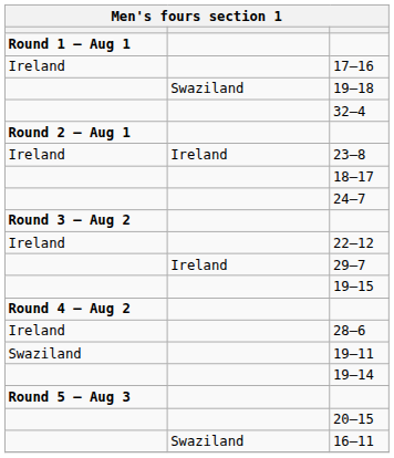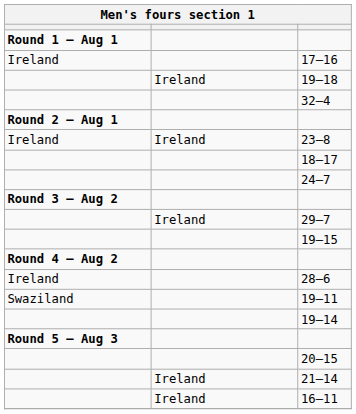19–18 | column 2: Swaziland -> Ireland
- row: Ireland | 22–12
+ row: Ireland | 21–14
16–11 | column 2: Swaziland -> Ireland
